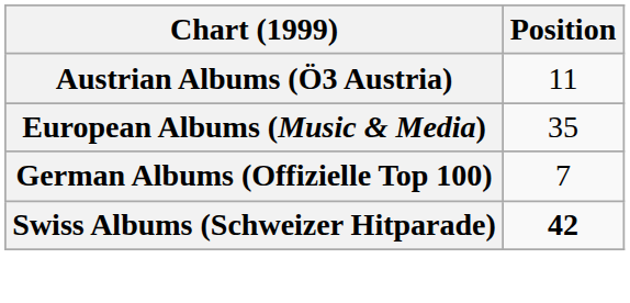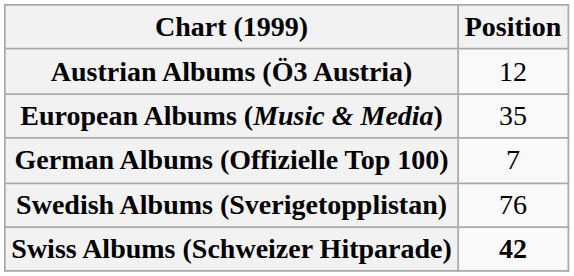Austrian Albums (Ö3 Austria) | Position: 11 -> 12
+ row: Swedish Albums (Sverigetopplistan) | 76
